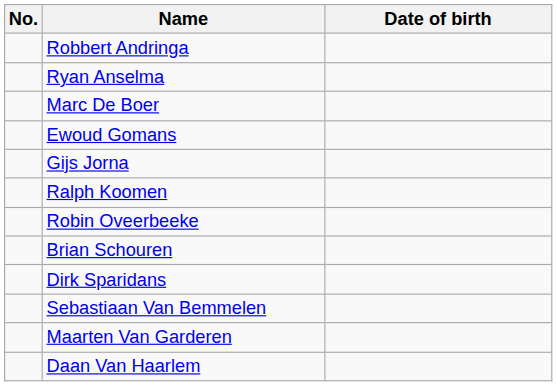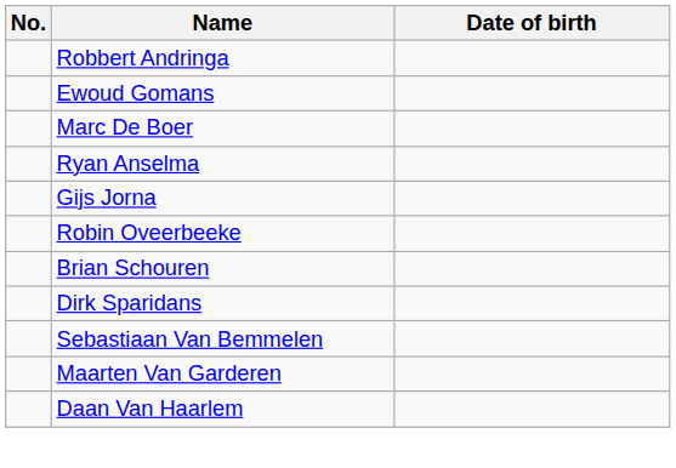rows swapped: Ryan Anselma <-> Ewoud Gomans
- row: Ralph Koomen
